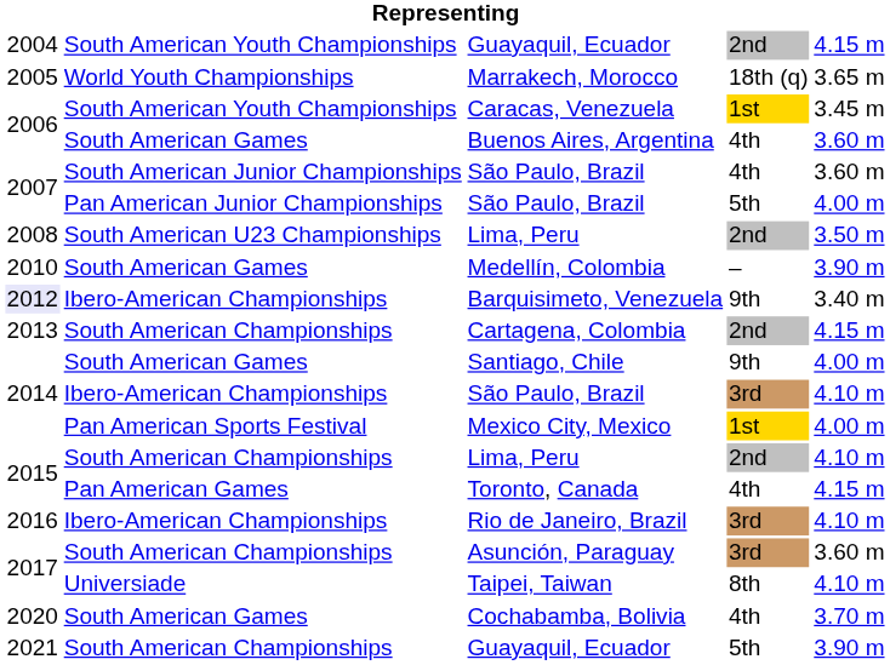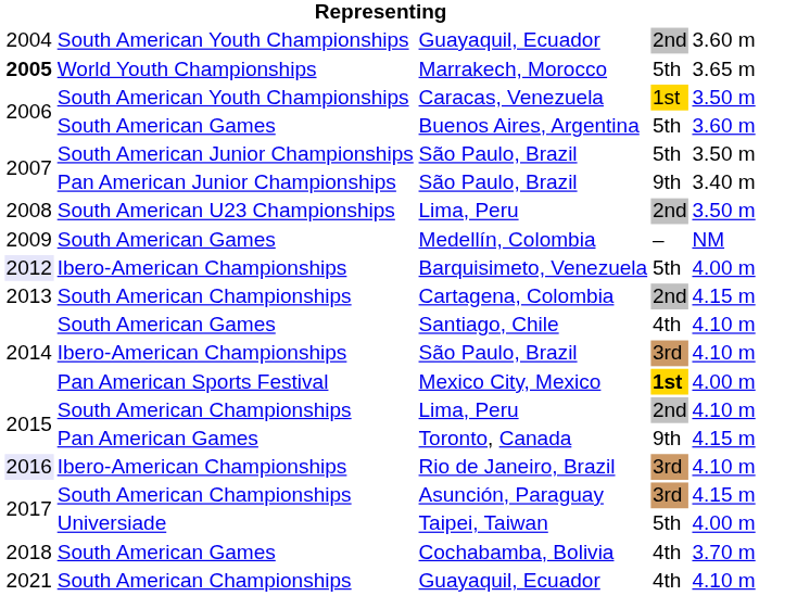South American Youth Championships / Guayaquil, Ecuador | column 5: 4.15 m -> 3.60 m
Marrakech, Morocco | column 1: normal -> bold
Marrakech, Morocco | column 4: 18th (q) -> 5th
Caracas, Venezuela | column 5: 3.45 m -> 3.50 m
Buenos Aires, Argentina | column 4: 4th -> 5th
South American Junior Championships / São Paulo, Brazil | column 4: 4th -> 5th
South American Junior Championships / São Paulo, Brazil | column 5: 3.60 m -> 3.50 m
Pan American Junior Championships / São Paulo, Brazil | column 4: 5th -> 9th
Pan American Junior Championships / São Paulo, Brazil | column 5: 4.00 m -> 3.40 m
Medellín, Colombia | column 1: 2010 -> 2009
Medellín, Colombia | column 5: 3.90 m -> NM
Barquisimeto, Venezuela | column 4: 9th -> 5th
Barquisimeto, Venezuela | column 5: 3.40 m -> 4.00 m
Santiago, Chile | column 4: 9th -> 4th
Santiago, Chile | column 5: 4.00 m -> 4.10 m
Mexico City, Mexico | column 4: normal -> bold
Toronto, Canada | column 4: 4th -> 9th
Rio de Janeiro, Brazil | column 1: no background -> lavender background
Asunción, Paraguay | column 5: 3.60 m -> 4.15 m
Taipei, Taiwan | column 4: 8th -> 5th
Taipei, Taiwan | column 5: 4.10 m -> 4.00 m
Cochabamba, Bolivia | column 1: 2020 -> 2018
South American Championships / Guayaquil, Ecuador | column 4: 5th -> 4th
South American Championships / Guayaquil, Ecuador | column 5: 3.90 m -> 4.10 m
